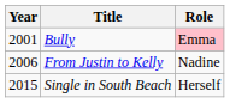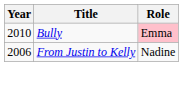Bully | Year: 2001 -> 2010
- row: 2015 | Single in South Beach | Herself
